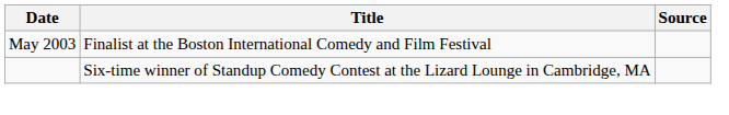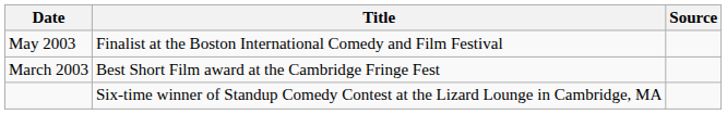+ row: March 2003 | Best Short Film award at the Cambridge Fringe Fest
